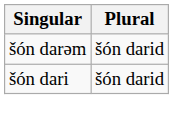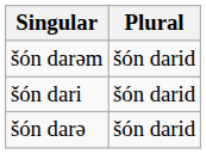+ row: šón darə | šón darid
